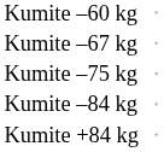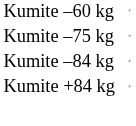- row: Kumite –67 kg
